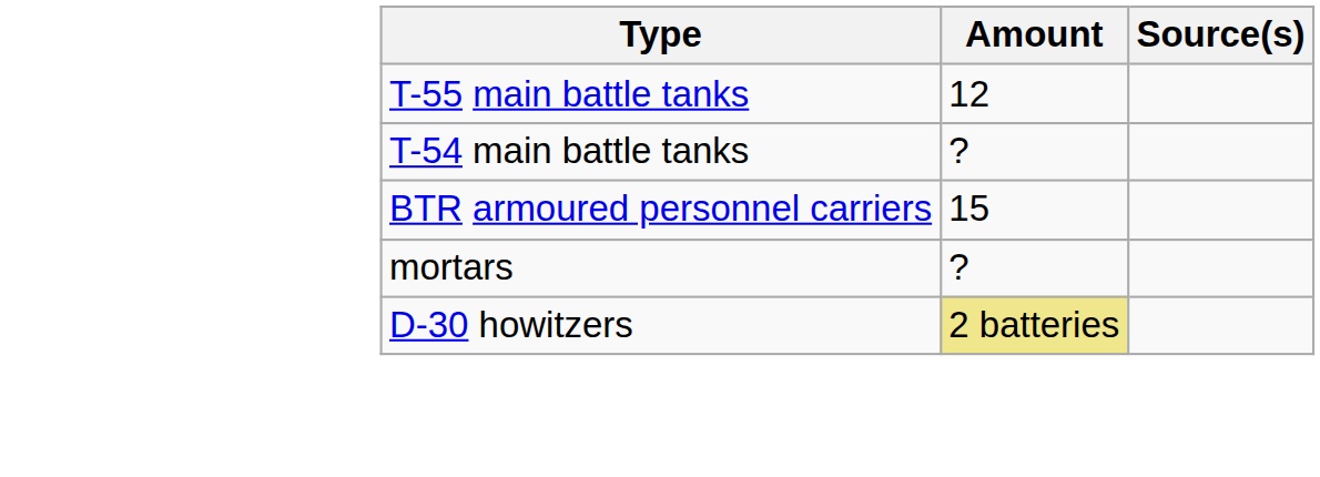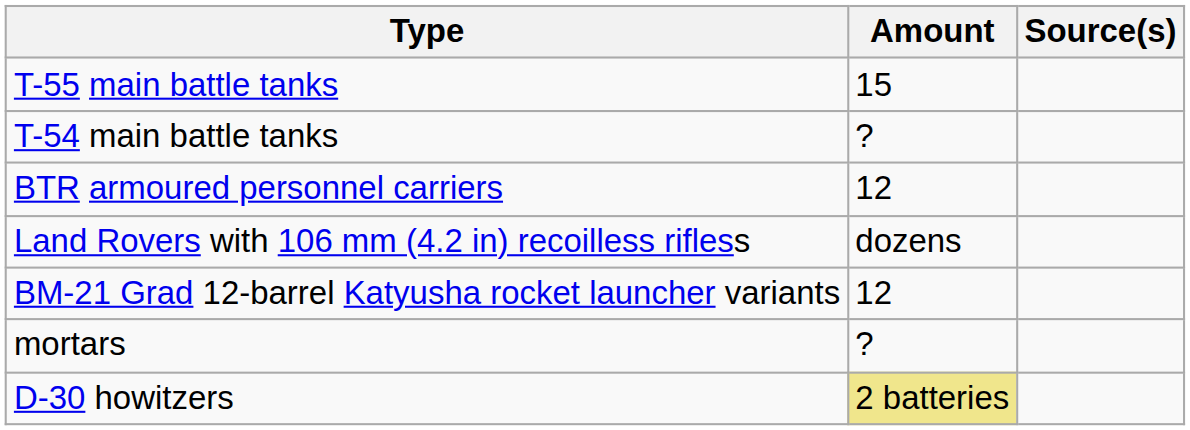T-55 main battle tanks | Amount: 12 -> 15
BTR armoured personnel carriers | Amount: 15 -> 12
+ row: Land Rovers with 106 mm (4.2 in) recoilless rifless | dozens
+ row: BM-21 Grad 12-barrel Katyusha rocket launcher variants | 12
